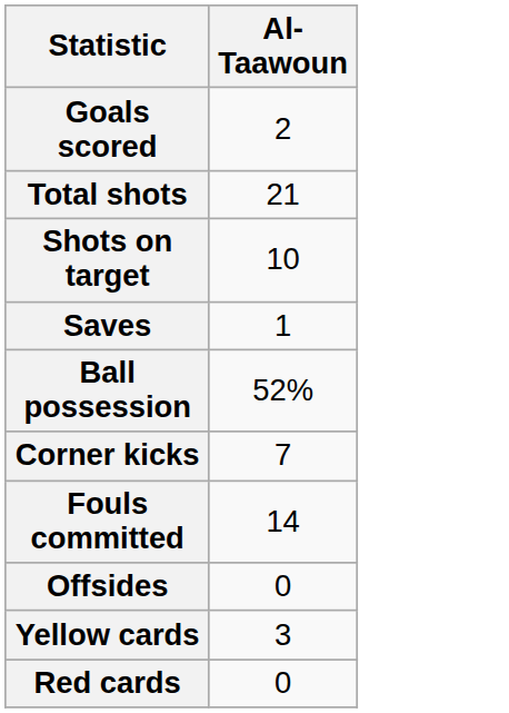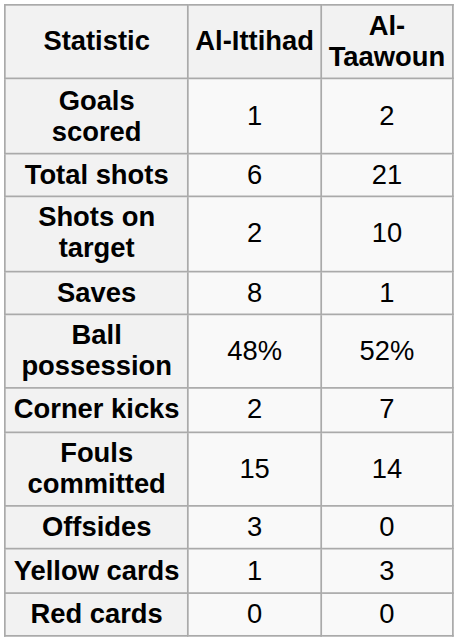+ column: Al-Ittihad | 1 | 6 | 2 | 8 | 48% | 2 | 15 | 3 | 1 | 0
